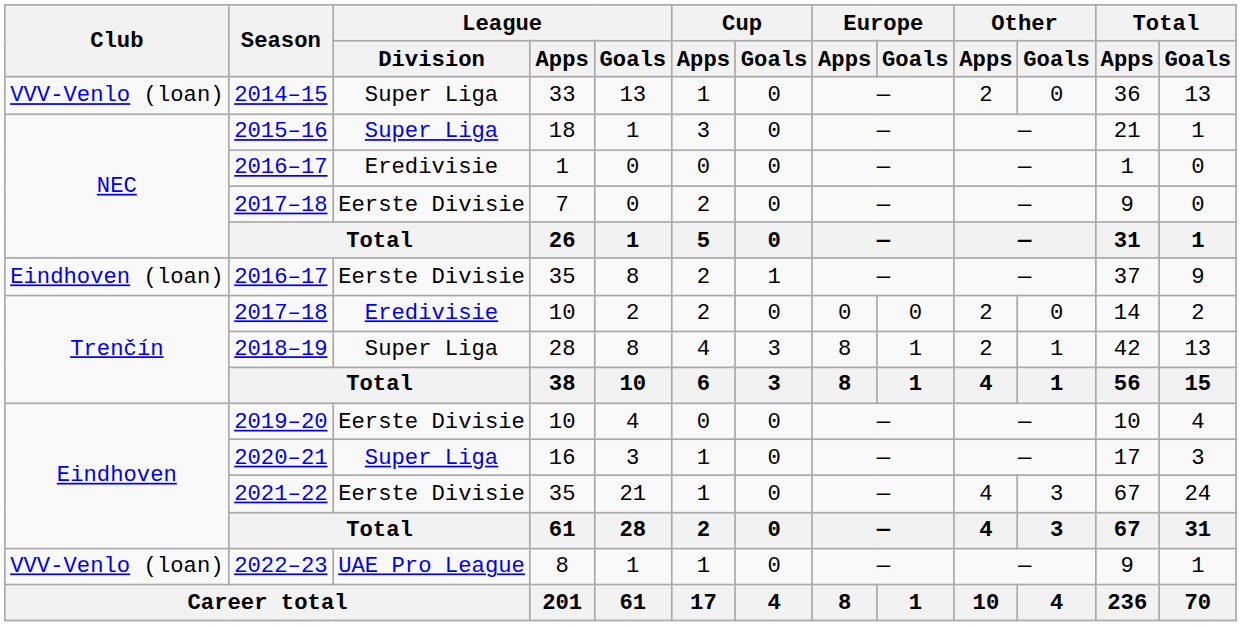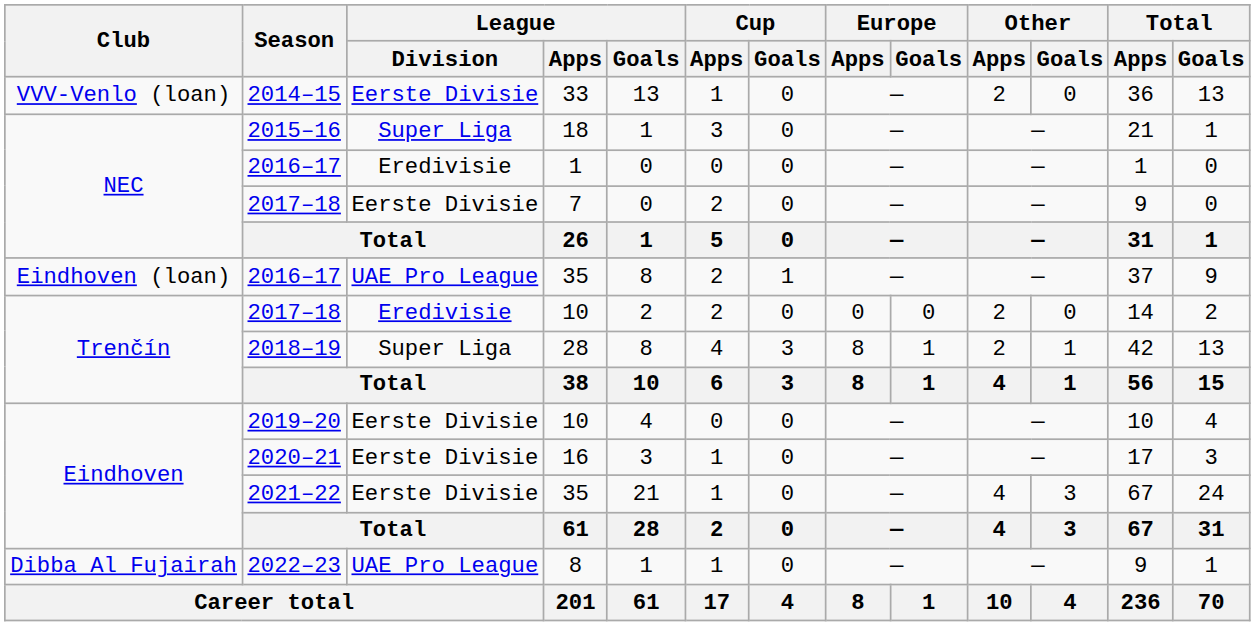2014–15 | League / Division: Super Liga -> Eerste Divisie
2016–17 / 35 | League / Division: Eerste Divisie -> UAE Pro League
2020–21 | League / Division: Super Liga -> Eerste Divisie
2022–23 | Club: VVV-Venlo (loan) -> Dibba Al Fujairah
